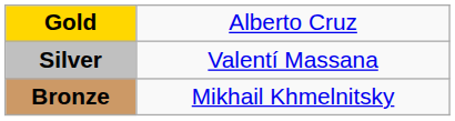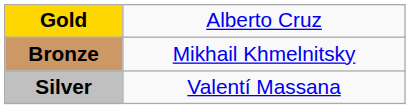rows swapped: Silver <-> Bronze
